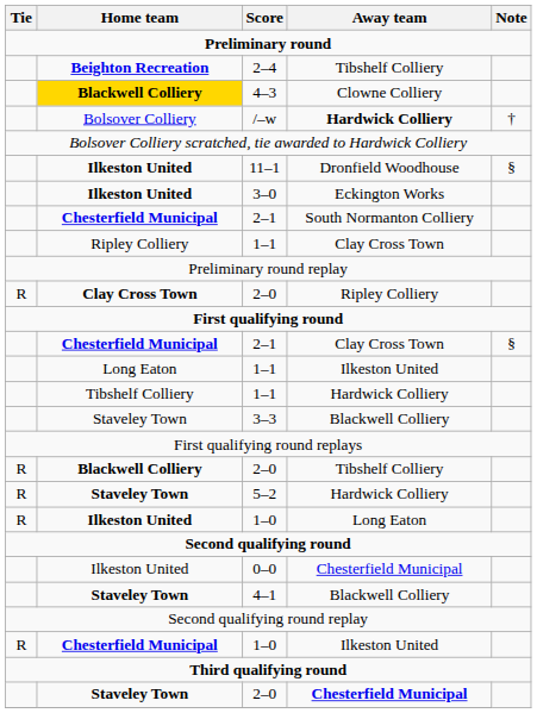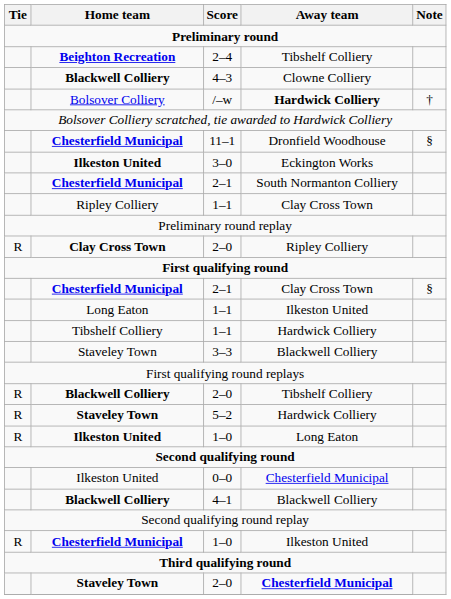4–3 | Home team: gold background -> no background
11–1 | Home team: Ilkeston United -> Chesterfield Municipal
4–1 | Home team: Staveley Town -> Blackwell Colliery
